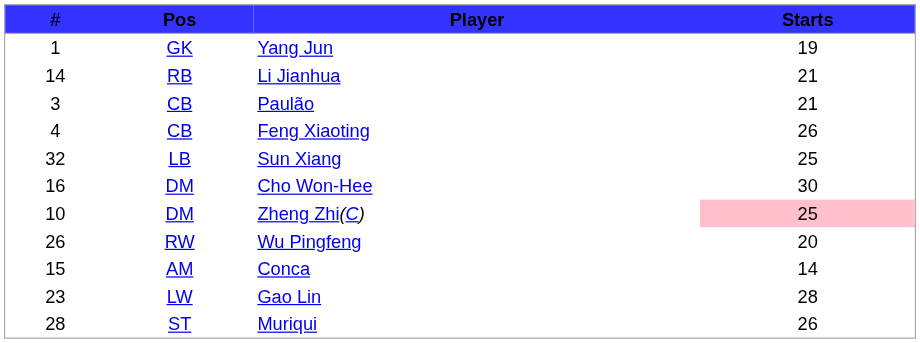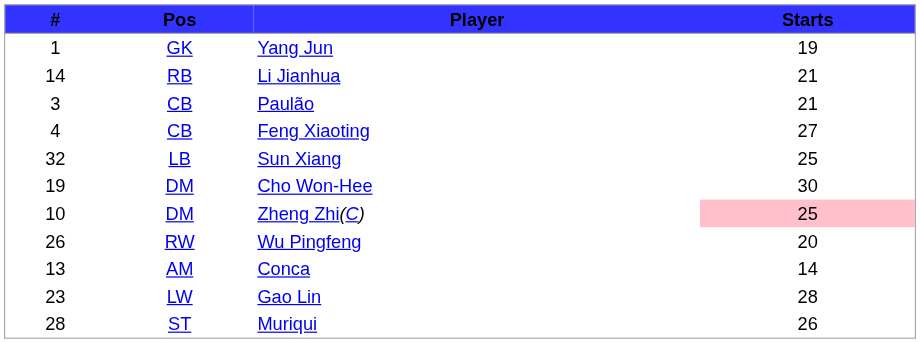Feng Xiaoting | Starts: 26 -> 27
Cho Won-Hee | #: 16 -> 19
Conca | #: 15 -> 13
